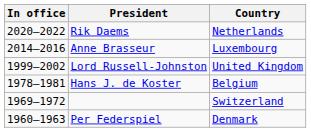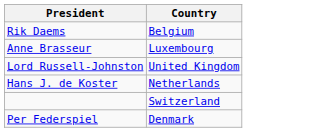- column: In office | 2020–2022 | 2014–2016 | 1999–2002 | 1978–1981 | 1969–1972 | 1960–1963
Rik Daems | Country: Netherlands -> Belgium
Hans J. de Koster | Country: Belgium -> Netherlands
